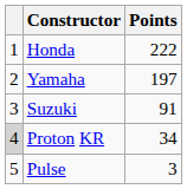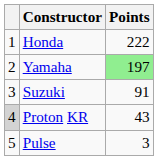Yamaha | Points: no background -> lightgreen background
Proton KR | Points: 34 -> 43
